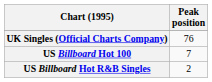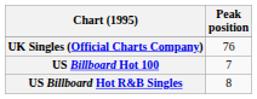US Billboard Hot R&B Singles | Peak position: 2 -> 8
